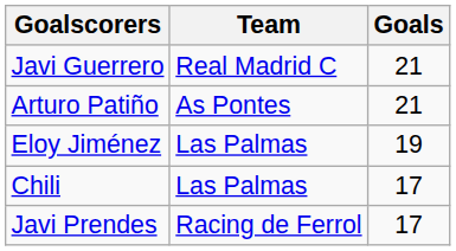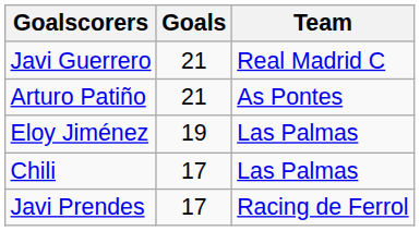columns swapped: Goals <-> Team
